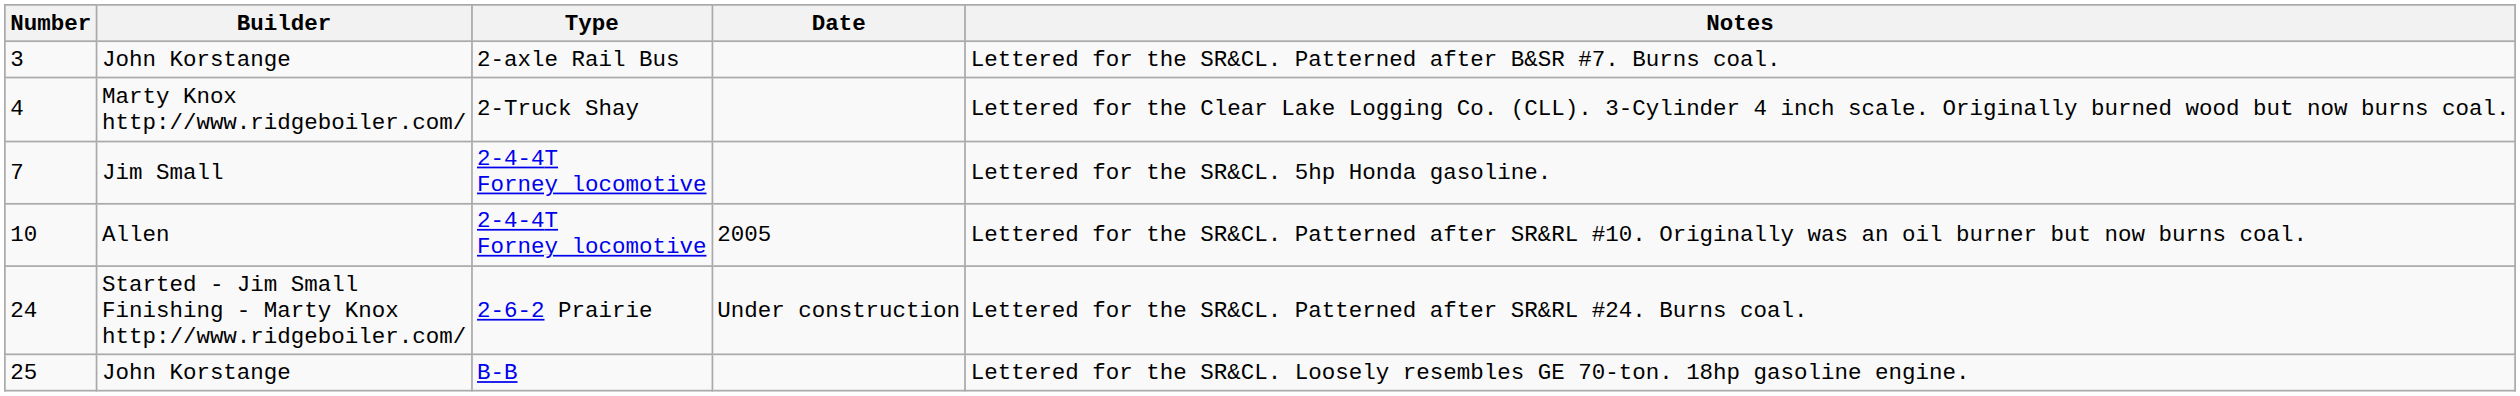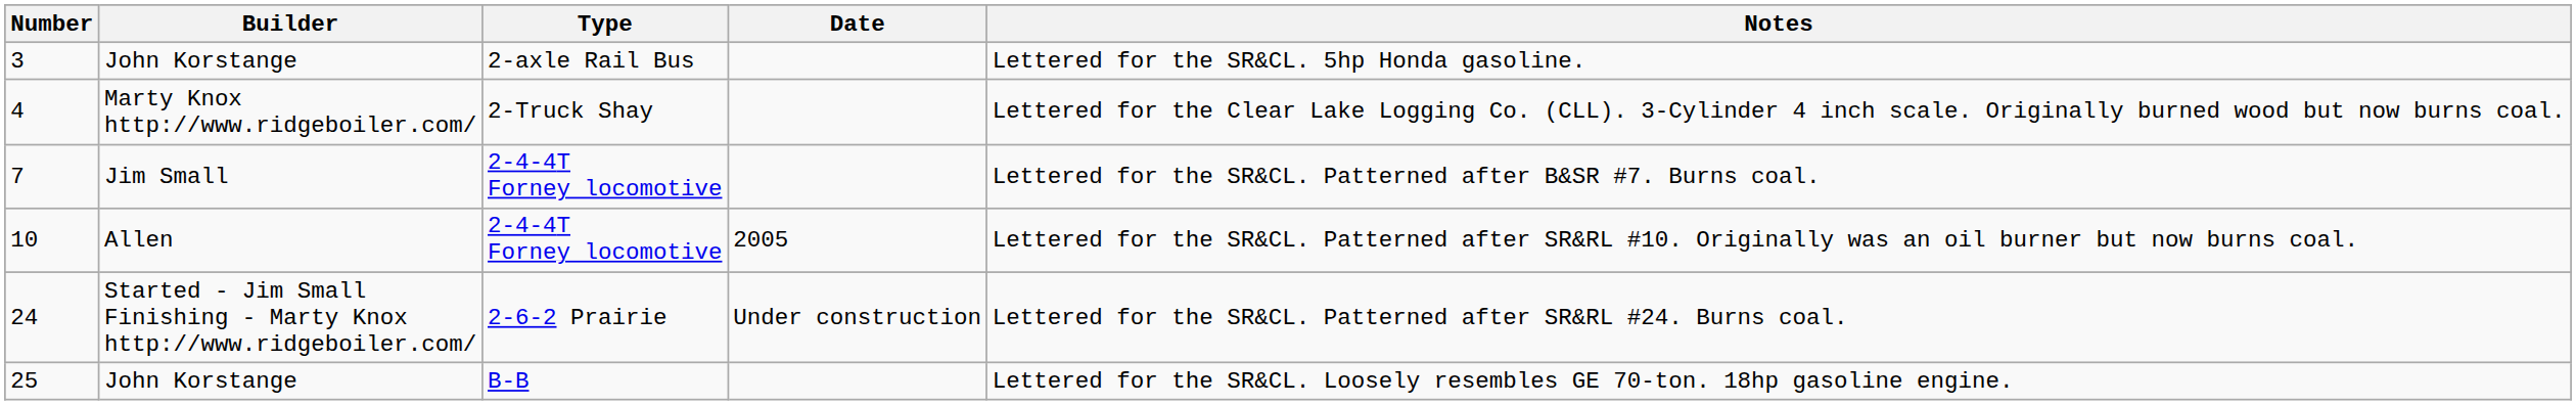3 | Notes: Lettered for the SR&CL. Patterned after B&SR #7. Burns coal. -> Lettered for the SR&CL. 5hp Honda gasoline.
7 | Notes: Lettered for the SR&CL. 5hp Honda gasoline. -> Lettered for the SR&CL. Patterned after B&SR #7. Burns coal.
